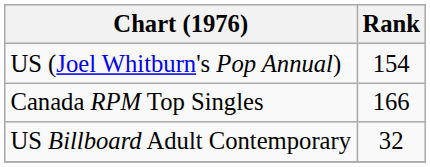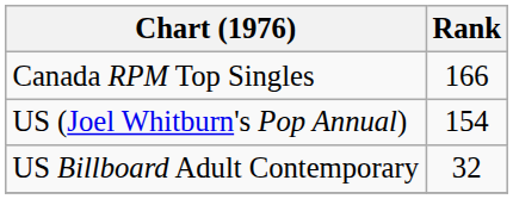rows swapped: Canada RPM Top Singles <-> US (Joel Whitburn's Pop Annual)
